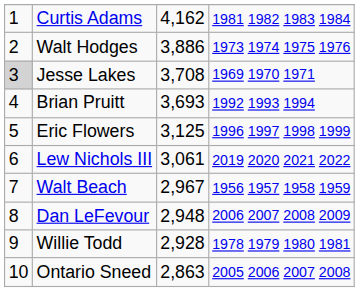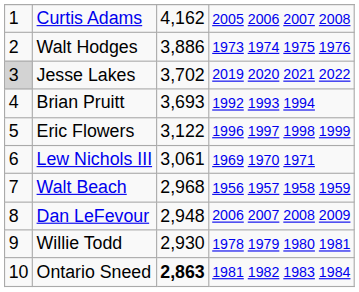Curtis Adams | column 4: 1981 1982 1983 1984 -> 2005 2006 2007 2008
Jesse Lakes | column 3: 3,708 -> 3,702
Jesse Lakes | column 4: 1969 1970 1971 -> 2019 2020 2021 2022
Eric Flowers | column 3: 3,125 -> 3,122
Lew Nichols III | column 4: 2019 2020 2021 2022 -> 1969 1970 1971
Walt Beach | column 3: 2,967 -> 2,968
Willie Todd | column 3: 2,928 -> 2,930
Ontario Sneed | column 3: normal -> bold
Ontario Sneed | column 4: 2005 2006 2007 2008 -> 1981 1982 1983 1984
